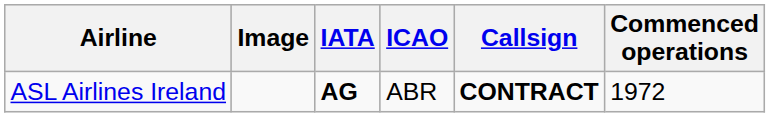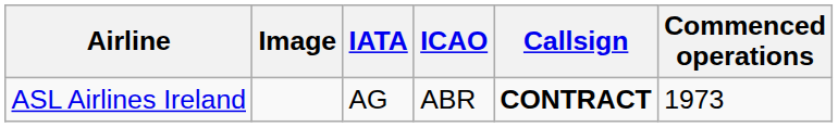ASL Airlines Ireland | IATA: bold -> normal
ASL Airlines Ireland | Commenced operations: 1972 -> 1973
